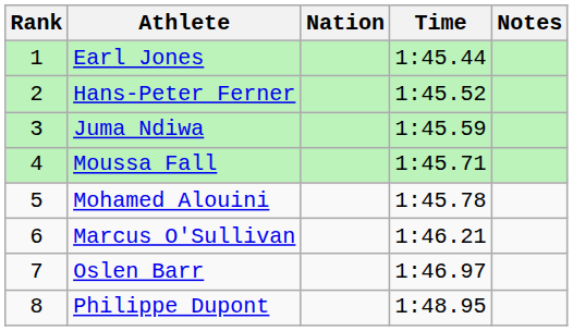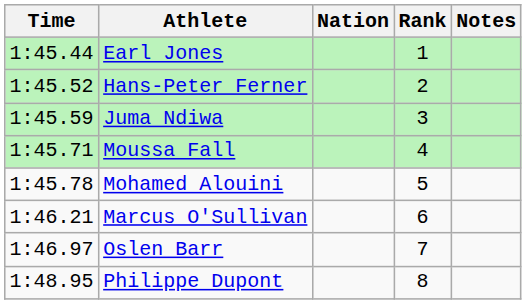columns swapped: Rank <-> Time
